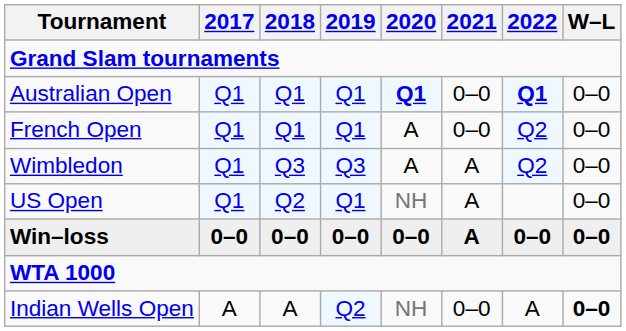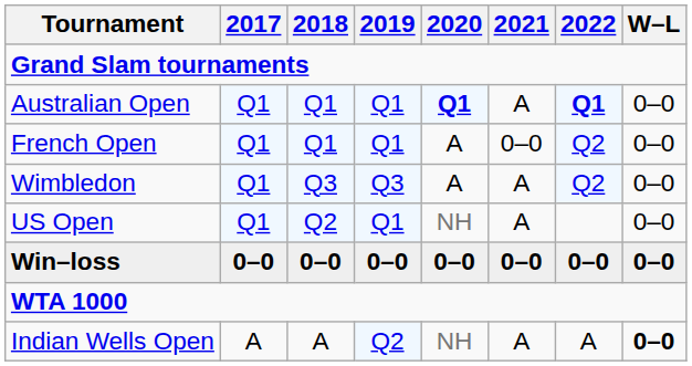Australian Open | 2021: 0–0 -> A
Win–loss | 2021: A -> 0–0
Indian Wells Open | 2021: 0–0 -> A
